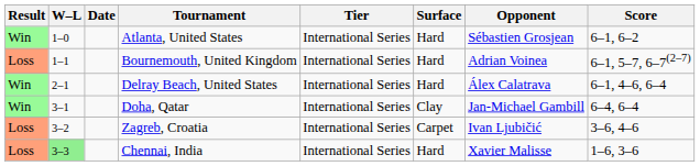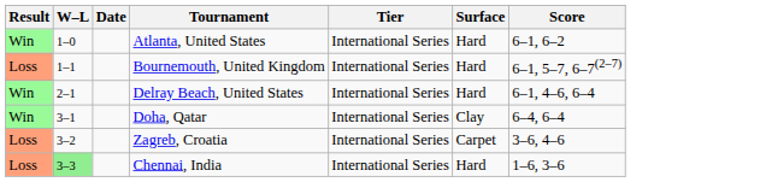- column: Opponent | Sébastien Grosjean | Adrian Voinea | Álex Calatrava | Jan-Michael Gambill | Ivan Ljubičić | Xavier Malisse
